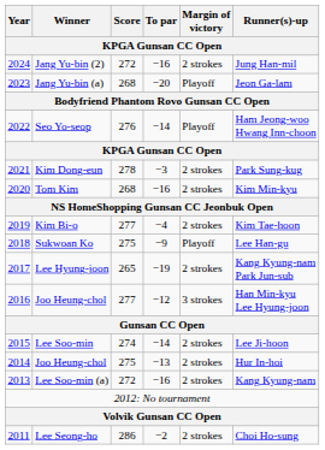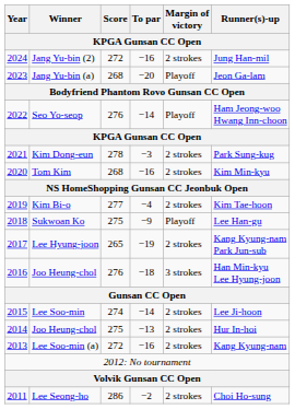2016 / Joo Heung-chol | Score: 277 -> 276
2016 / Joo Heung-chol | To par: −12 -> −18
